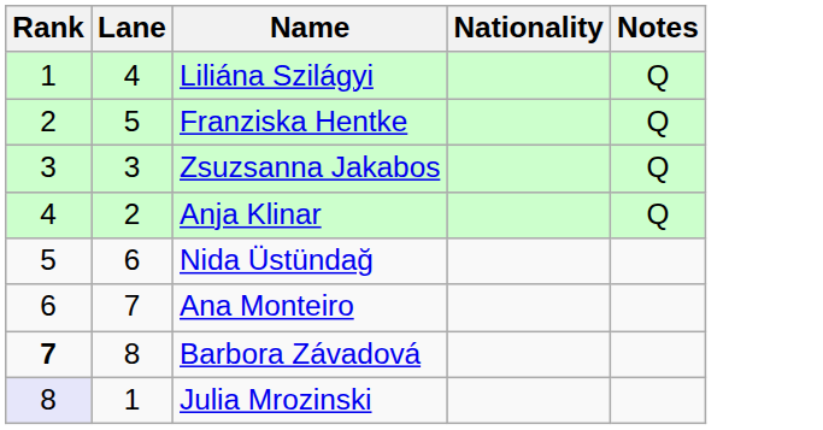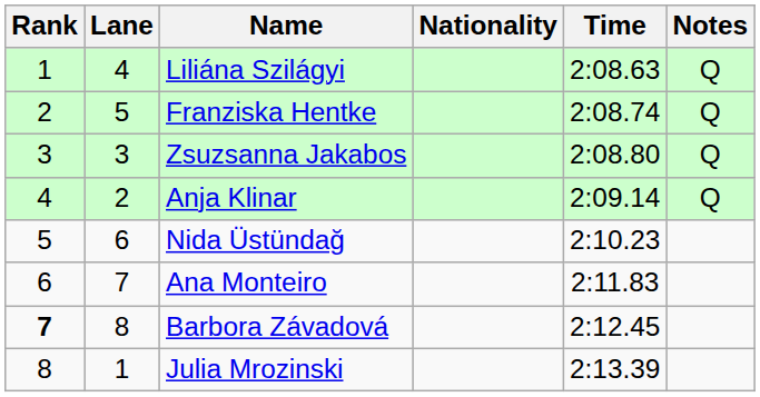+ column: Time | 2:08.63 | 2:08.74 | 2:08.80 | 2:09.14 | 2:10.23 | 2:11.83 | 2:12.45 | 2:13.39
Julia Mrozinski | Rank: lavender background -> no background
